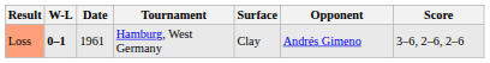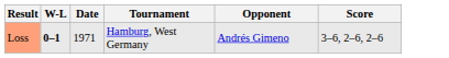- column: Surface | Clay
Loss | Date: 1961 -> 1971
